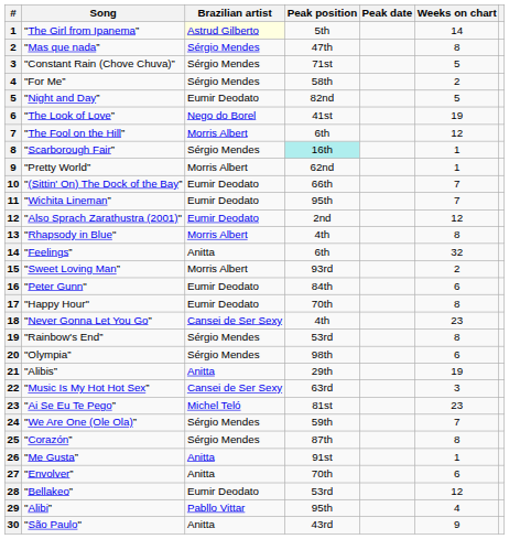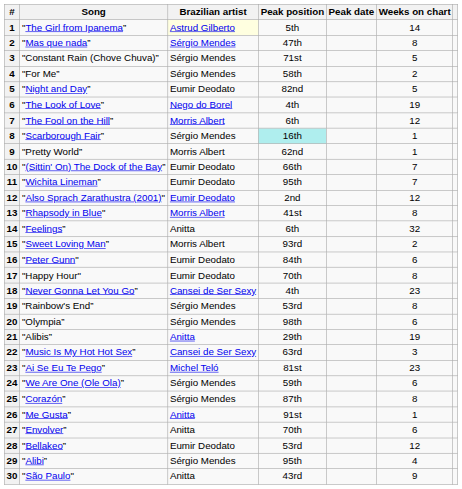"The Look of Love” | Peak position: 41st -> 4th
"Rhapsody in Blue" | Peak position: 4th -> 41st
"We Are One (Ole Ola)” | Weeks on chart: 7 -> 6
"Alibi” | Brazilian artist: Pabllo Vittar -> Sérgio Mendes
